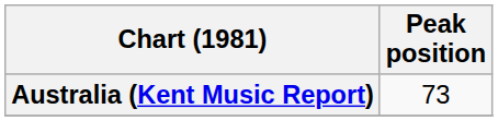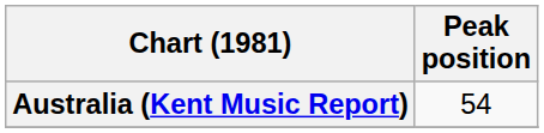Australia (Kent Music Report) | Peak position: 73 -> 54
